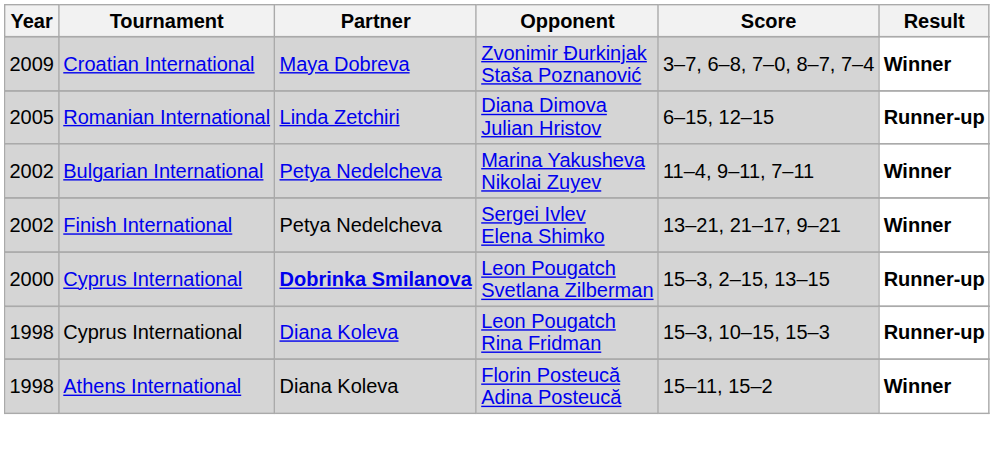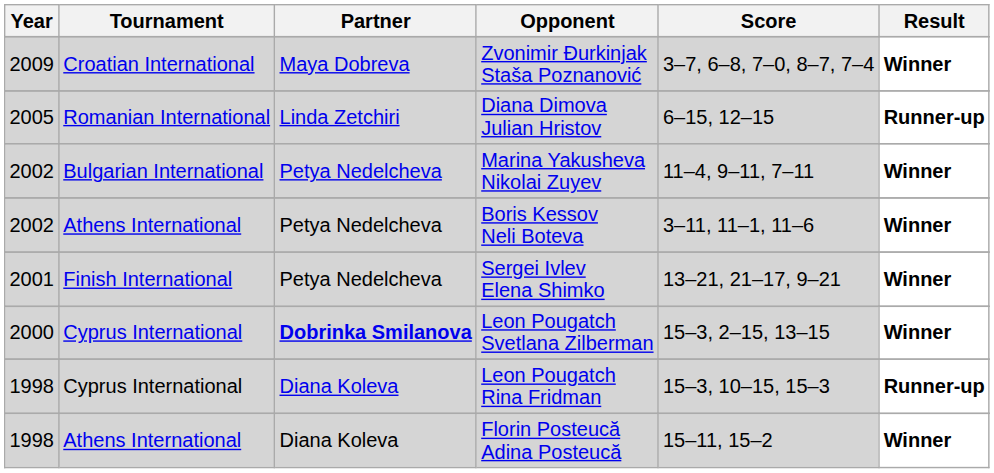+ row: 2002 | Athens International | Petya Nedelcheva | Boris Kessov Neli Boteva | 3–11, 11–1, 11–6 | Winner
Sergei Ivlev Elena Shimko | Year: 2002 -> 2001
Leon Pougatch Svetlana Zilberman | Result: Runner-up -> Winner
